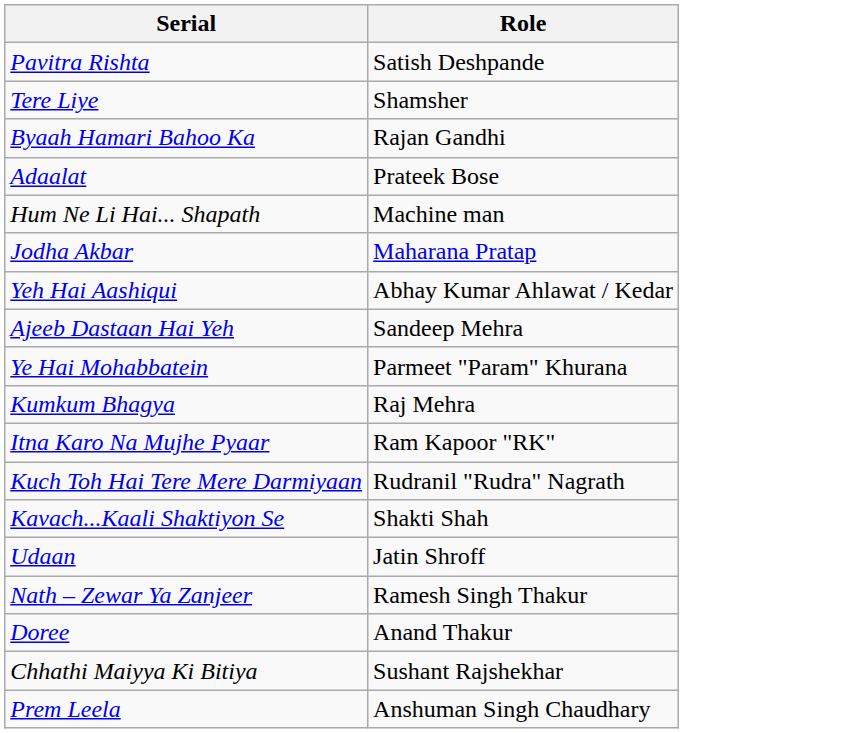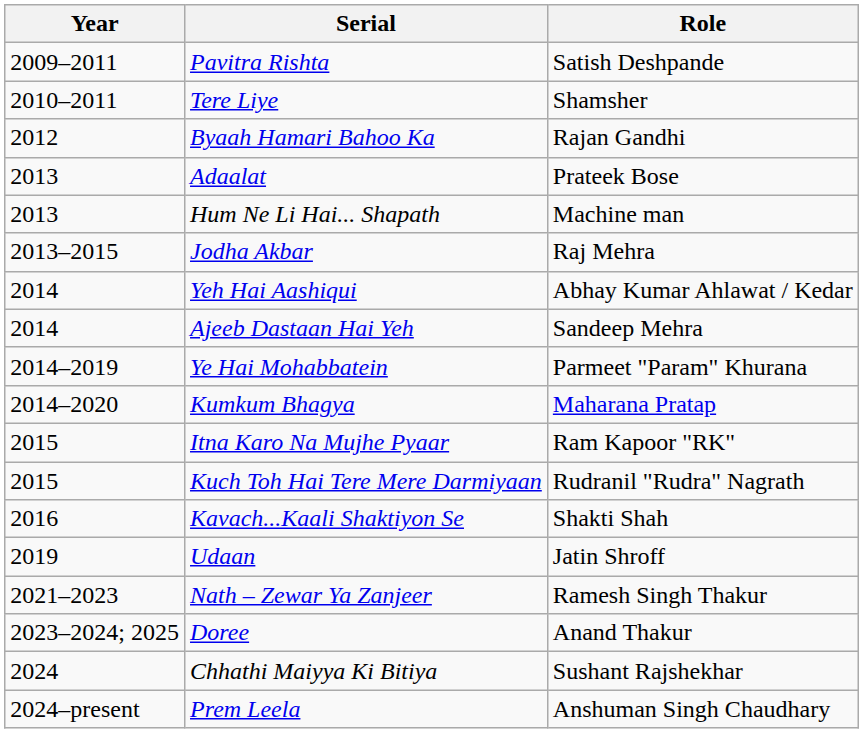+ column: Year | 2009–2011 | 2010–2011 | 2012 | 2013 | 2013 | 2013–2015 | 2014 | 2014 | 2014–2019 | 2014–2020 | 2015 | 2015 | 2016 | 2019 | 2021–2023 | 2023–2024; 2025 | 2024 | 2024–present
Jodha Akbar | Role: Maharana Pratap -> Raj Mehra
Kumkum Bhagya | Role: Raj Mehra -> Maharana Pratap
